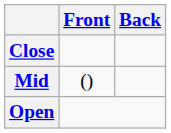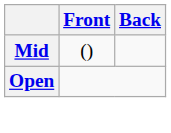- row: Close
